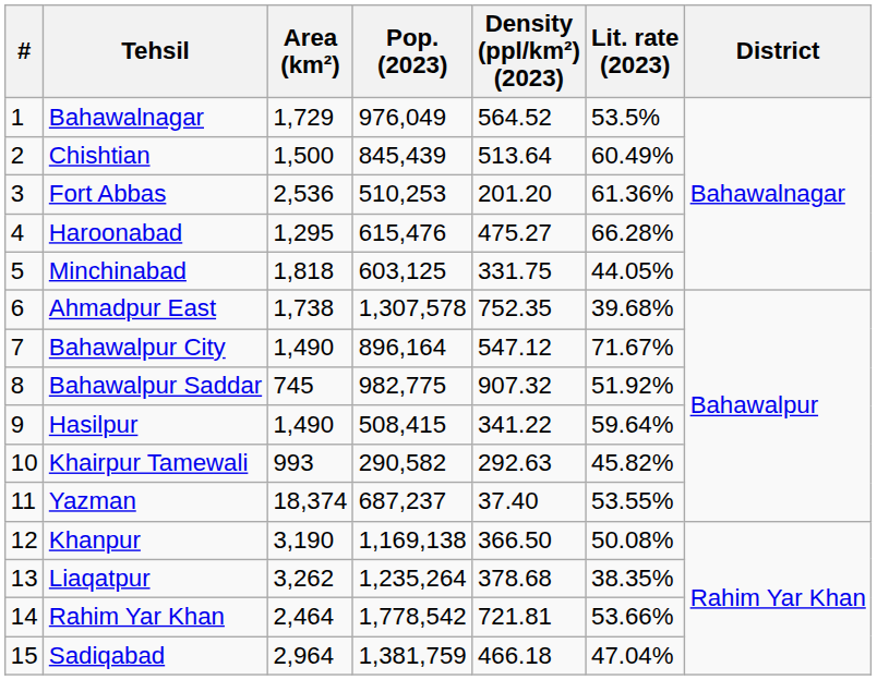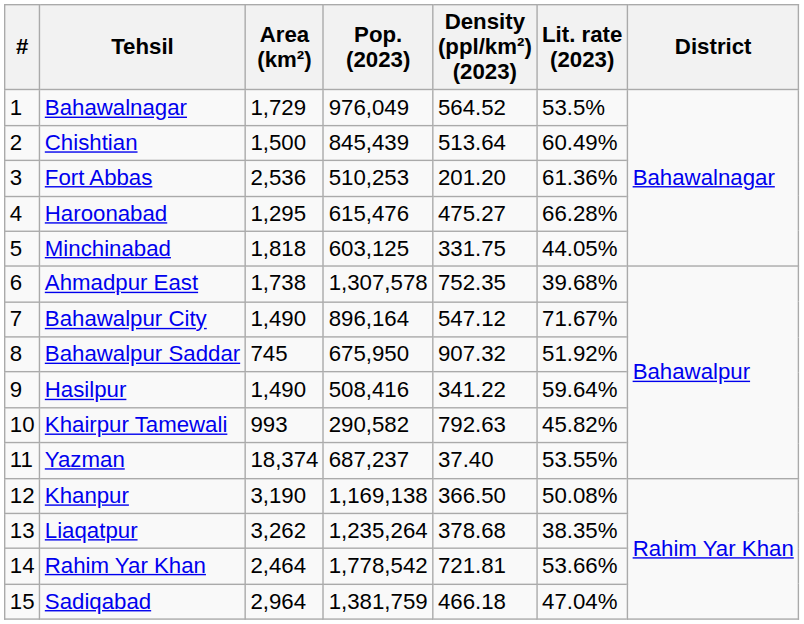Bahawalpur Saddar | Pop. (2023): 982,775 -> 675,950
Hasilpur | Pop. (2023): 508,415 -> 508,416
Khairpur Tamewali | Density (ppl/km²) (2023): 292.63 -> 792.63
